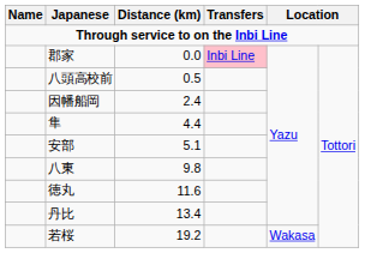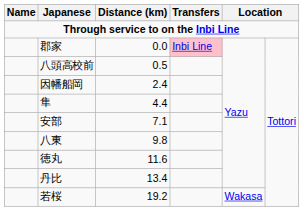安部 | Distance (km): 5.1 -> 7.1
